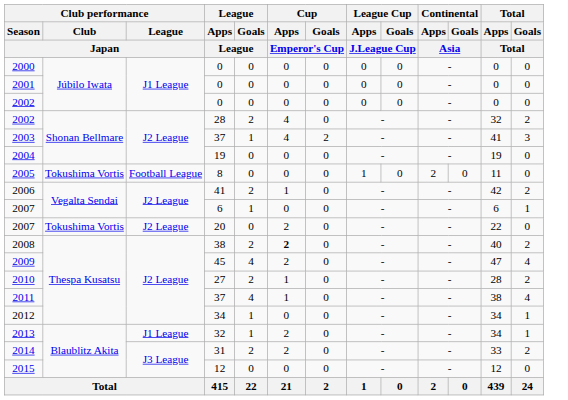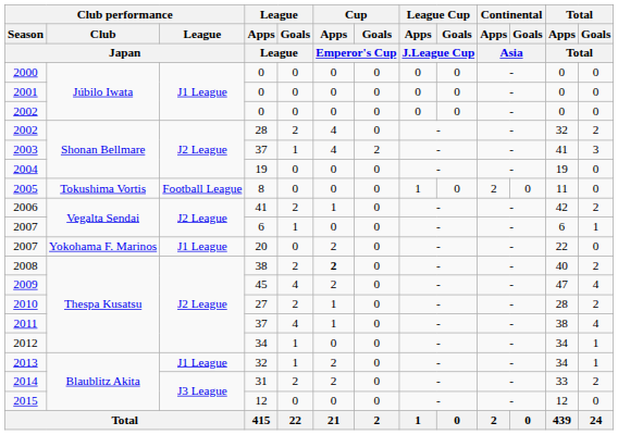2007 / 20 | Club performance / Club / Japan: Tokushima Vortis -> Yokohama F. Marinos
2007 / 20 | Club performance / League / Japan: J2 League -> J1 League
